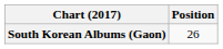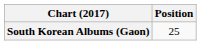South Korean Albums (Gaon) | Position: 26 -> 25
